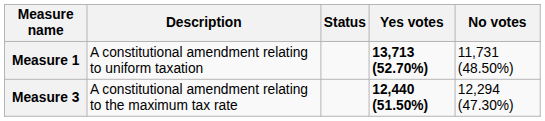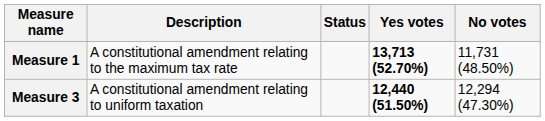Measure 1 | Description: A constitutional amendment relating to uniform taxation -> A constitutional amendment relating to the maximum tax rate
Measure 3 | Description: A constitutional amendment relating to the maximum tax rate -> A constitutional amendment relating to uniform taxation
